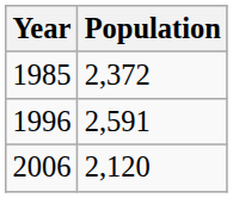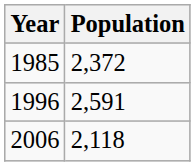2006 | Population: 2,120 -> 2,118
